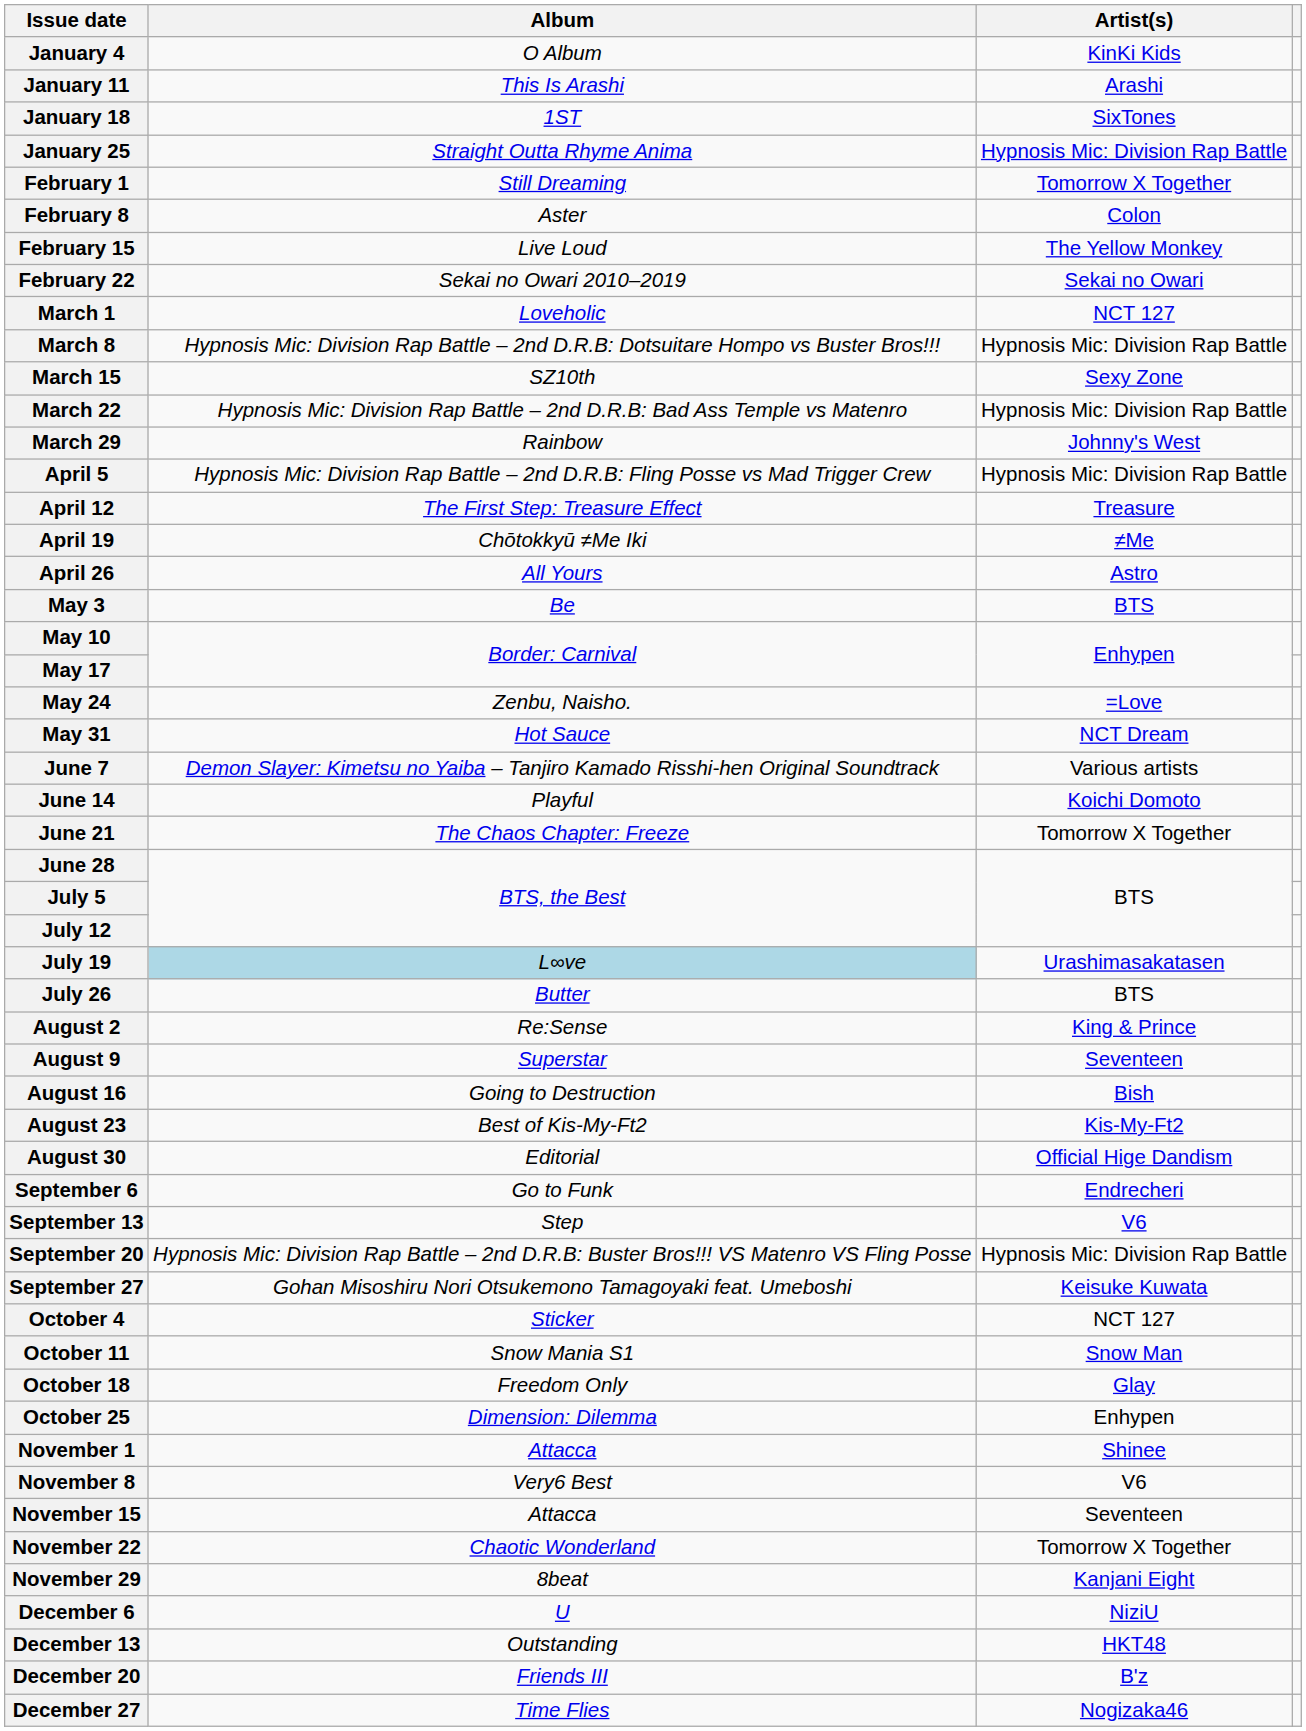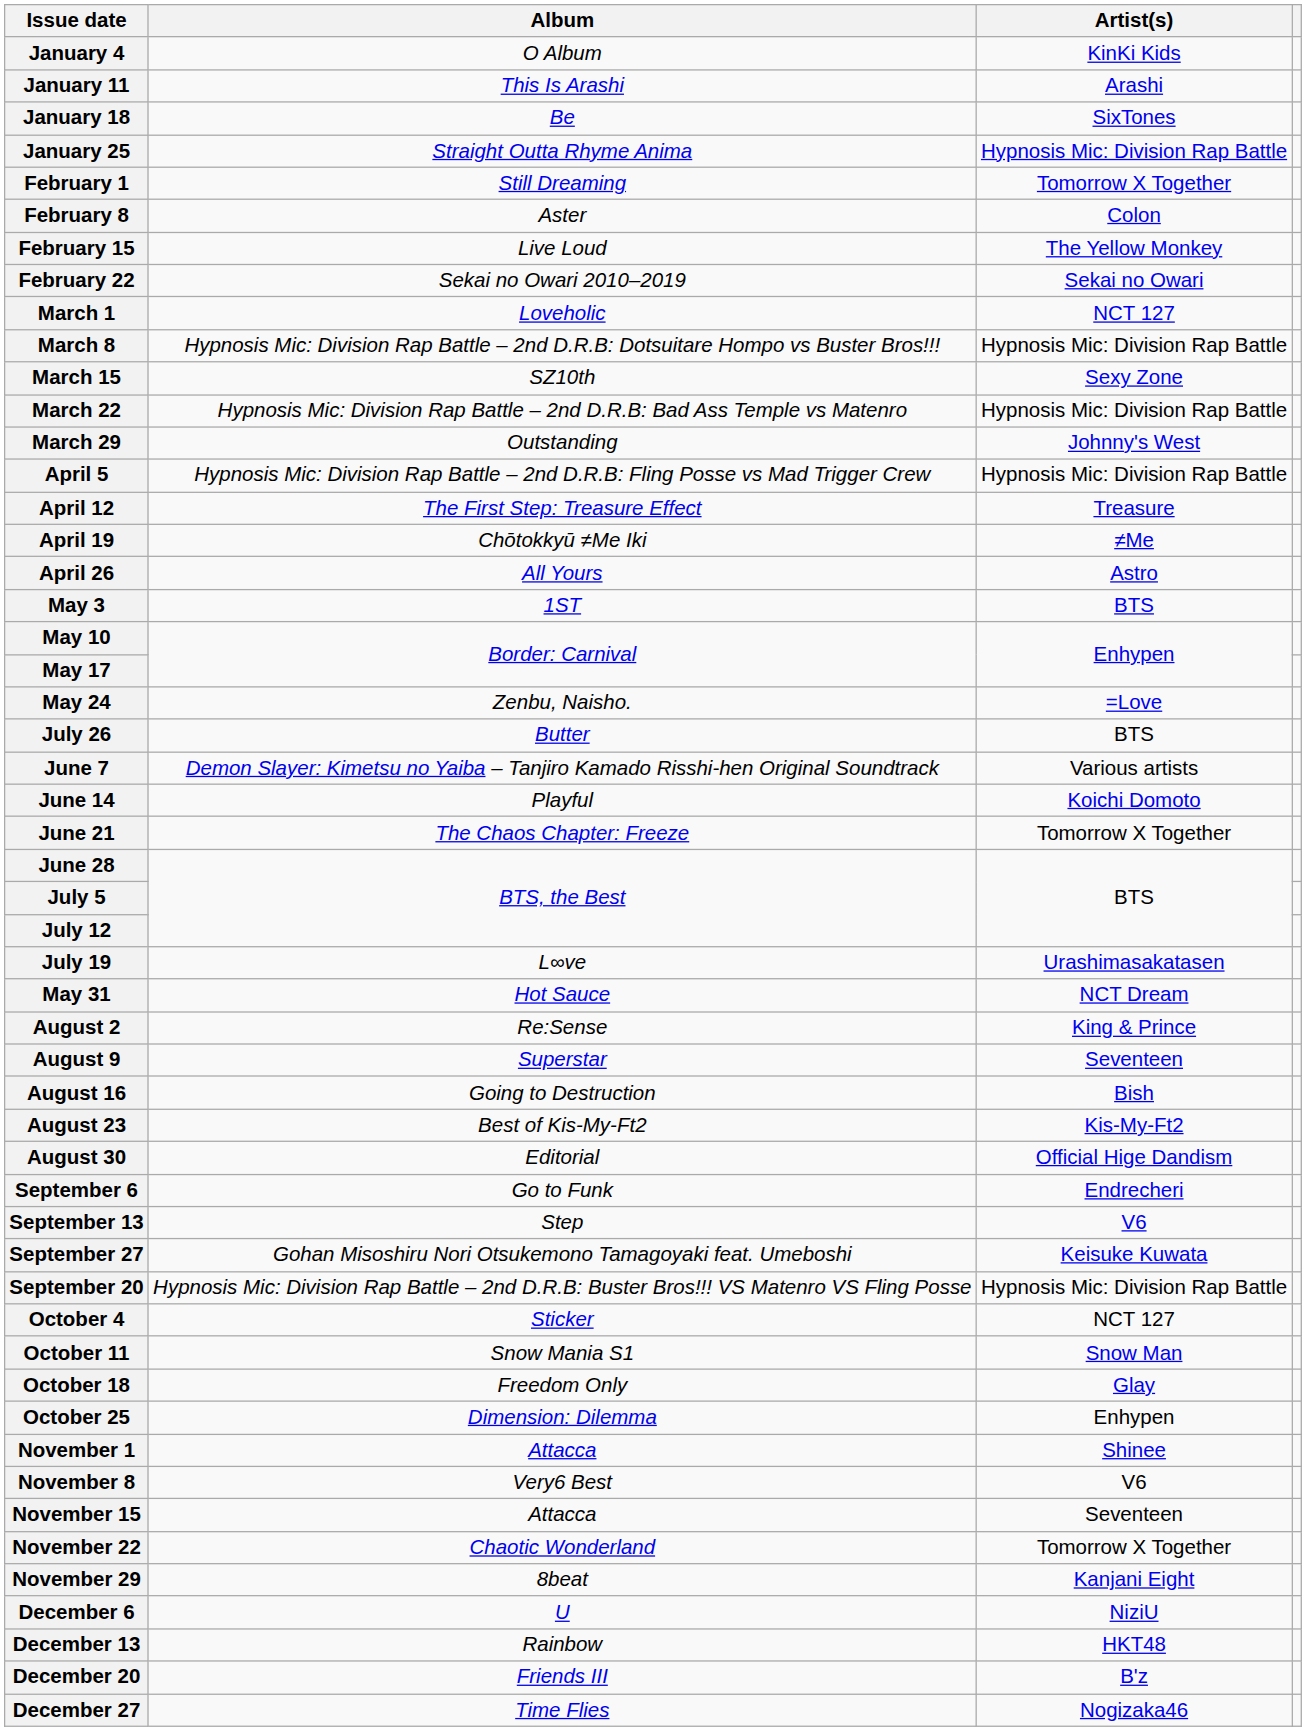January 18 | Album: 1ST -> Be
March 29 | Album: Rainbow -> Outstanding
May 3 | Album: Be -> 1ST
rows swapped: May 31 <-> July 26
July 19 | Album: lightblue background -> no background
rows swapped: September 20 <-> September 27
December 13 | Album: Outstanding -> Rainbow
